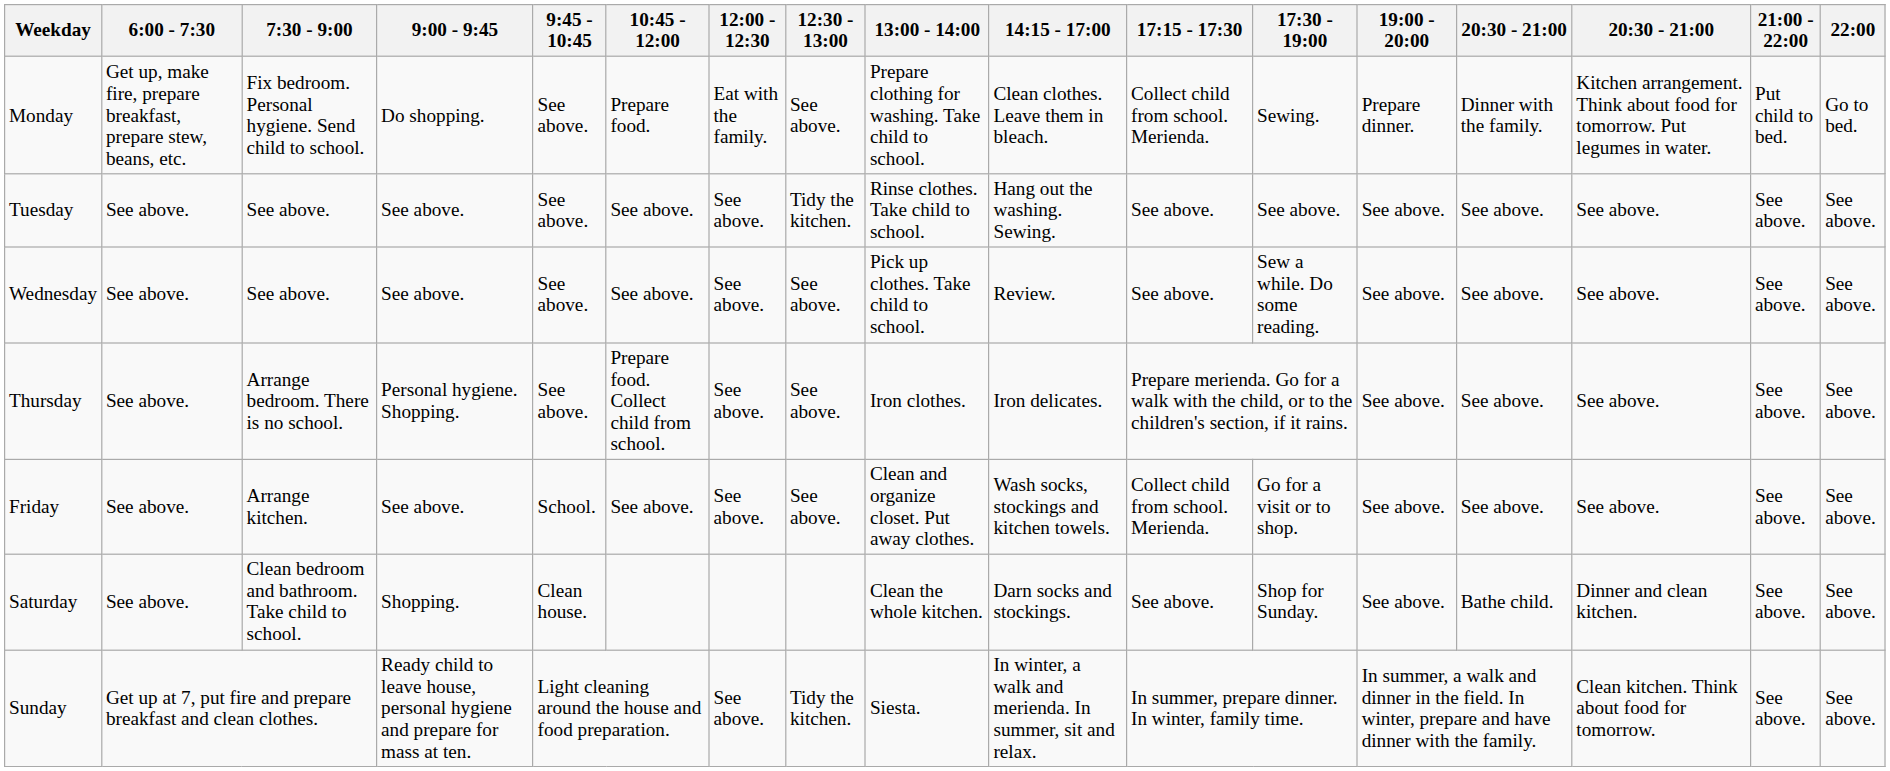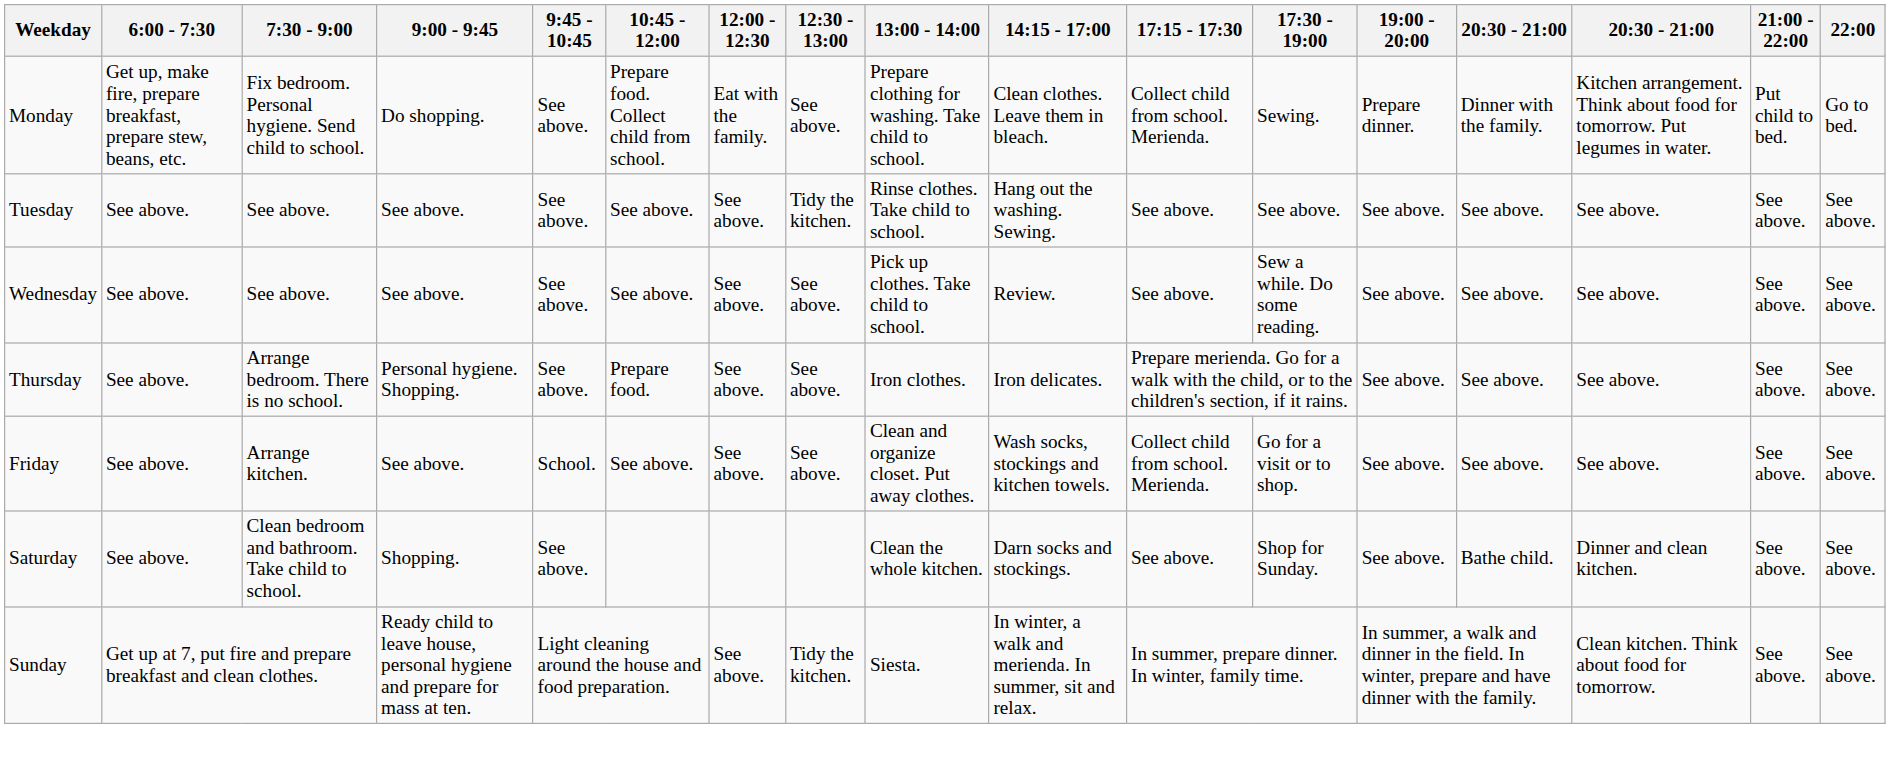Monday | 10:45 - 12:00: Prepare food. -> Prepare food. Collect child from school.
Thursday | 10:45 - 12:00: Prepare food. Collect child from school. -> Prepare food.
Saturday | 9:45 - 10:45: Clean house. -> See above.
